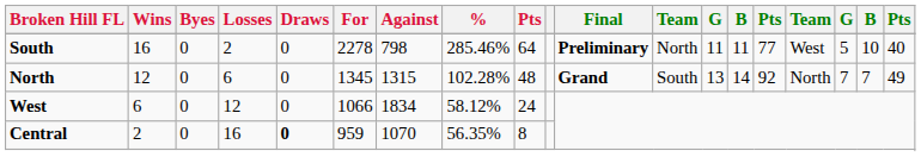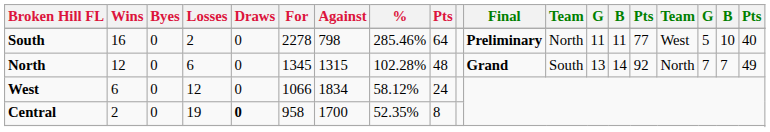Central | Losses: 16 -> 19
Central | For: 959 -> 958
Central | Against: 1070 -> 1700
Central | %: 56.35% -> 52.35%
